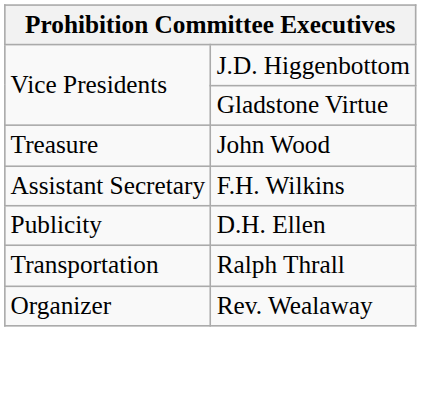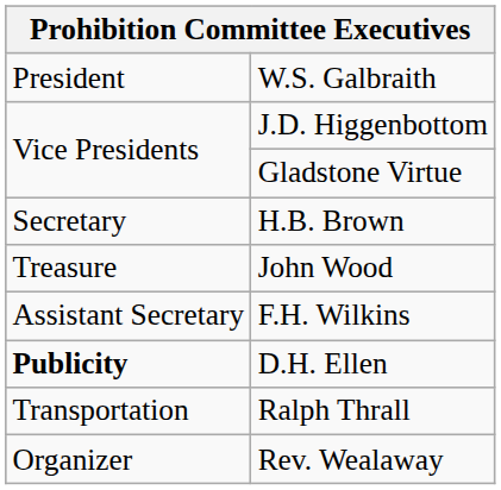+ row: President | W.S. Galbraith
+ row: Secretary | H.B. Brown
D.H. Ellen | column 1: normal -> bold
